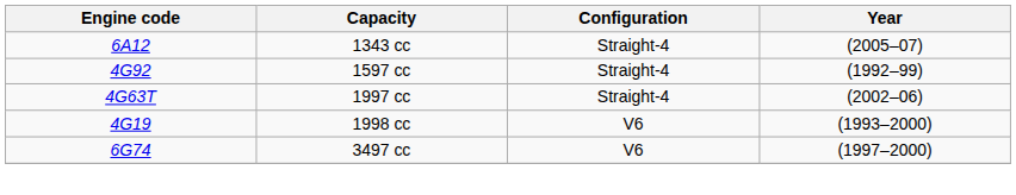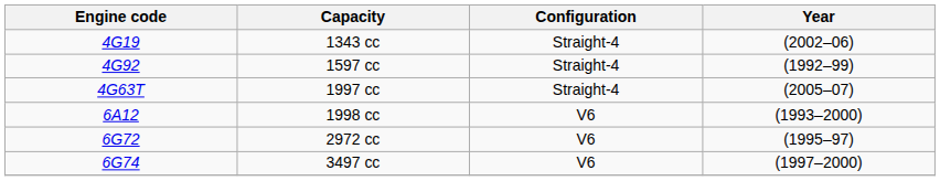1343 cc | Engine code: 6A12 -> 4G19
1343 cc | Year: (2005–07) -> (2002–06)
1997 cc | Year: (2002–06) -> (2005–07)
1998 cc | Engine code: 4G19 -> 6A12
+ row: 6G72 | 2972 cc | V6 | (1995–97)
